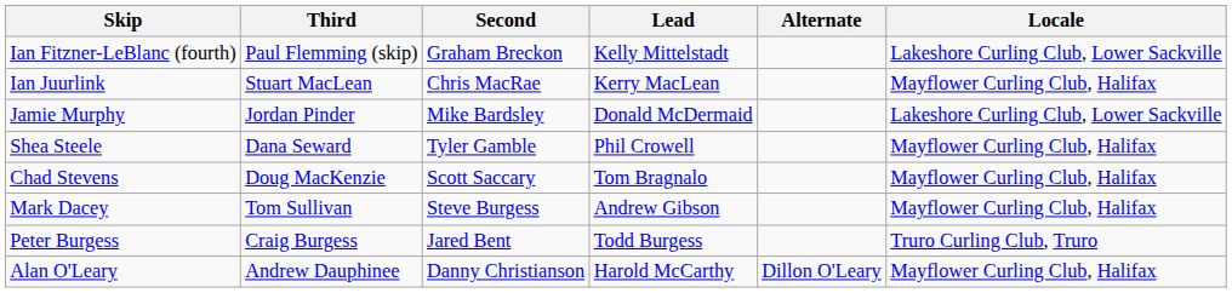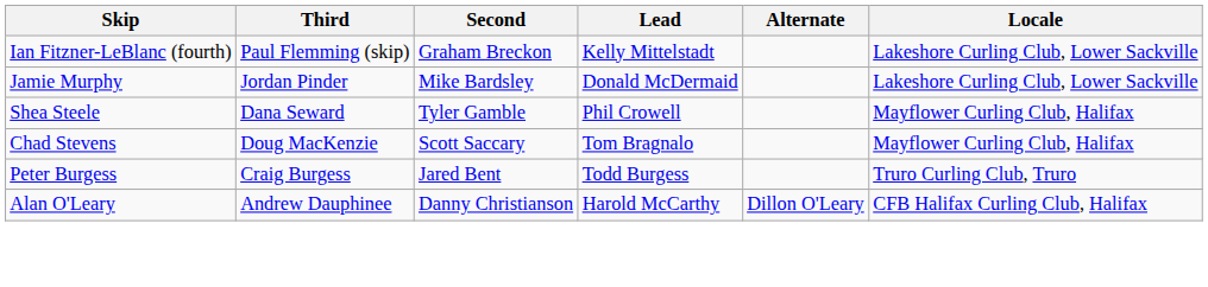- row: Ian Juurlink | Stuart MacLean | Chris MacRae | Kerry MacLean | Mayflower Curling Club, Halifax
- row: Mark Dacey | Tom Sullivan | Steve Burgess | Andrew Gibson | Mayflower Curling Club, Halifax
Alan O'Leary | Locale: Mayflower Curling Club, Halifax -> CFB Halifax Curling Club, Halifax
